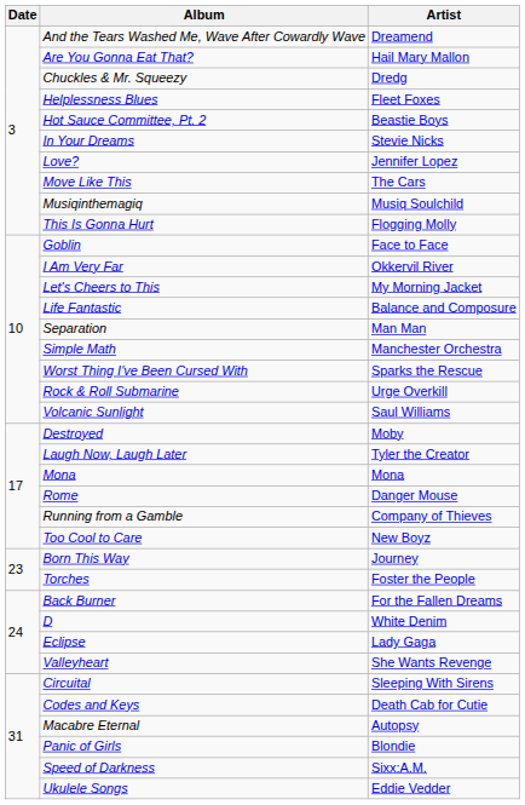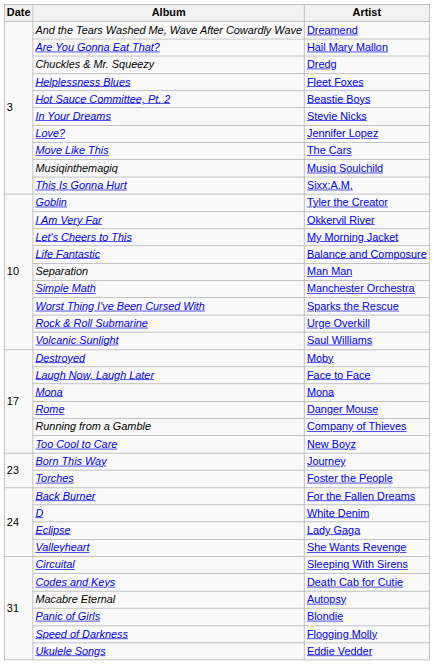This Is Gonna Hurt | Artist: Flogging Molly -> Sixx:A.M.
Goblin | Artist: Face to Face -> Tyler the Creator
Laugh Now, Laugh Later | Artist: Tyler the Creator -> Face to Face
Speed of Darkness | Artist: Sixx:A.M. -> Flogging Molly
